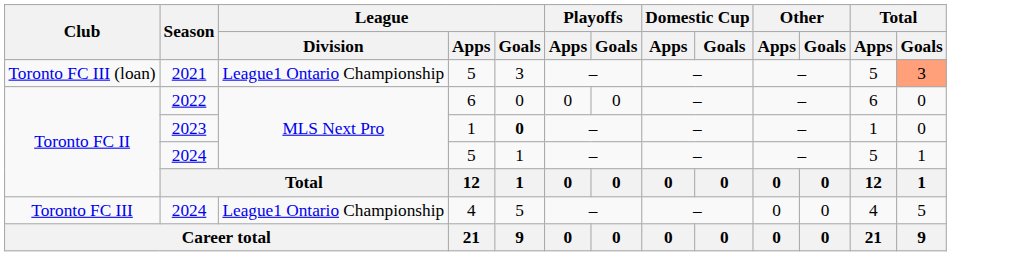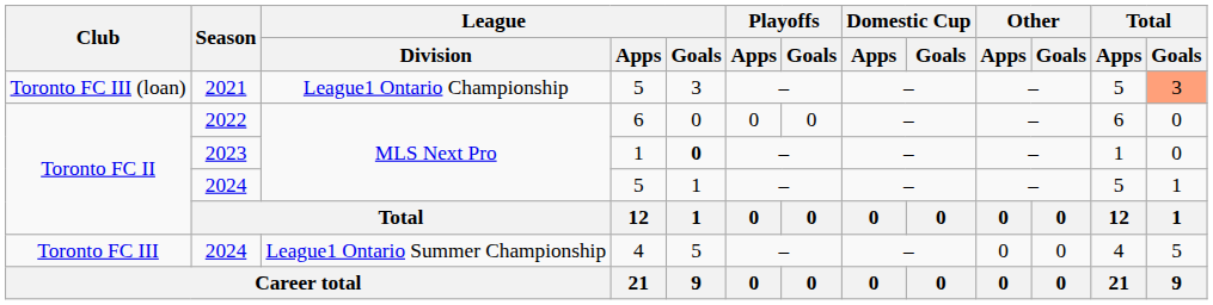2024 / 4 | League / Division: League1 Ontario Championship -> League1 Ontario Summer Championship
